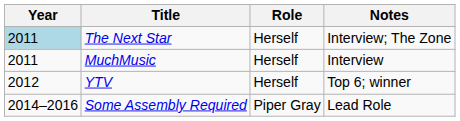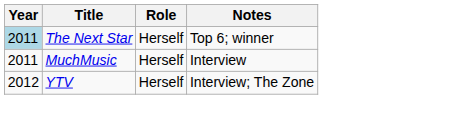The Next Star | Notes: Interview; The Zone -> Top 6; winner
YTV | Notes: Top 6; winner -> Interview; The Zone
- row: 2014–2016 | Some Assembly Required | Piper Gray | Lead Role
